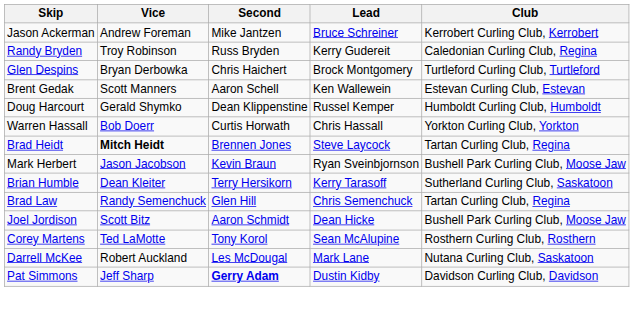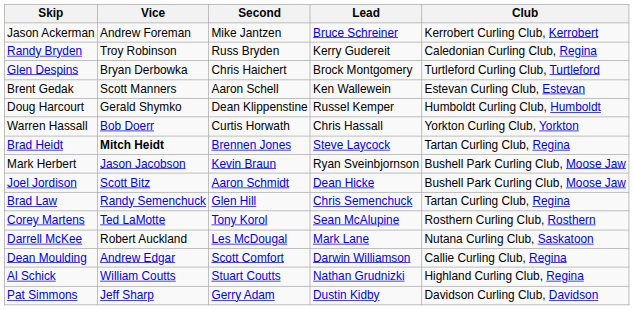- row: Brian Humble | Dean Kleiter | Terry Hersikorn | Kerry Tarasoff | Sutherland Curling Club, Saskatoon
rows swapped: Joel Jordison <-> Brad Law
+ row: Dean Moulding | Andrew Edgar | Scott Comfort | Darwin Williamson | Callie Curling Club, Regina
+ row: Al Schick | William Coutts | Stuart Coutts | Nathan Grudnizki | Highland Curling Club, Regina
Pat Simmons | Second: bold -> normal
